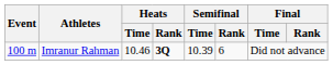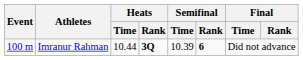Imranur Rahman | Heats / Time: 10.46 -> 10.44
Imranur Rahman | Semifinal / Rank: normal -> bold
